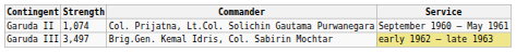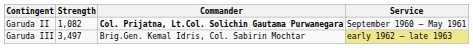Garuda II | Strength: 1,074 -> 1,082
Garuda II | Commander: normal -> bold
